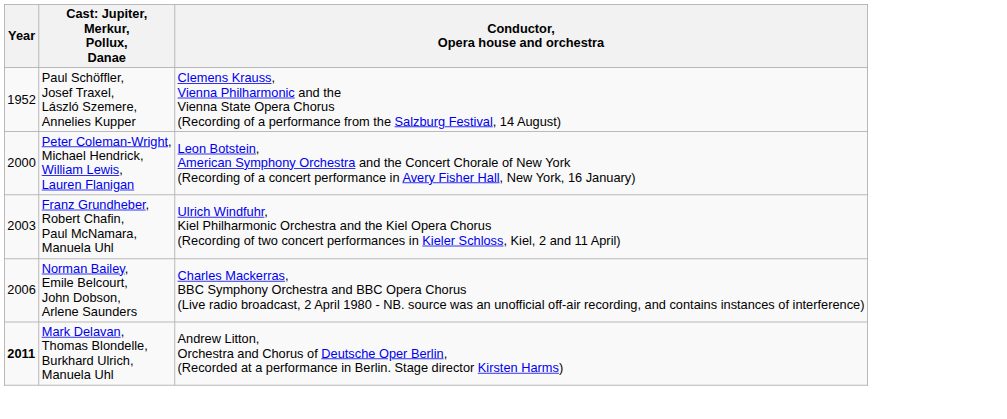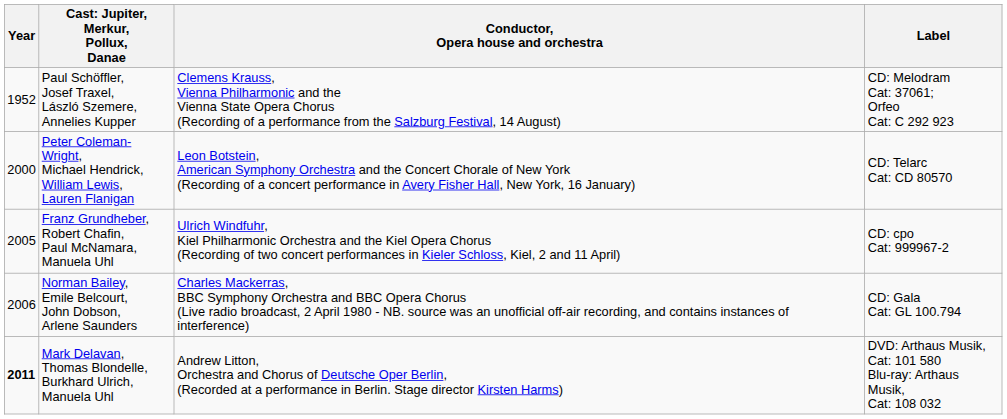+ column: Label | CD: Melodram Cat: 37061; Orfeo Cat: C 292 923 | CD: Telarc Cat: CD 80570 | CD: cpo Cat: 999967-2 | CD: Gala Cat: GL 100.794 | DVD: Arthaus Musik, Cat: 101 580 Blu-ray: Arthaus Musik, Cat: 108 032
Franz Grundheber, Robert Chafin, Paul McNamara, Manuela Uhl | Year: 2003 -> 2005
